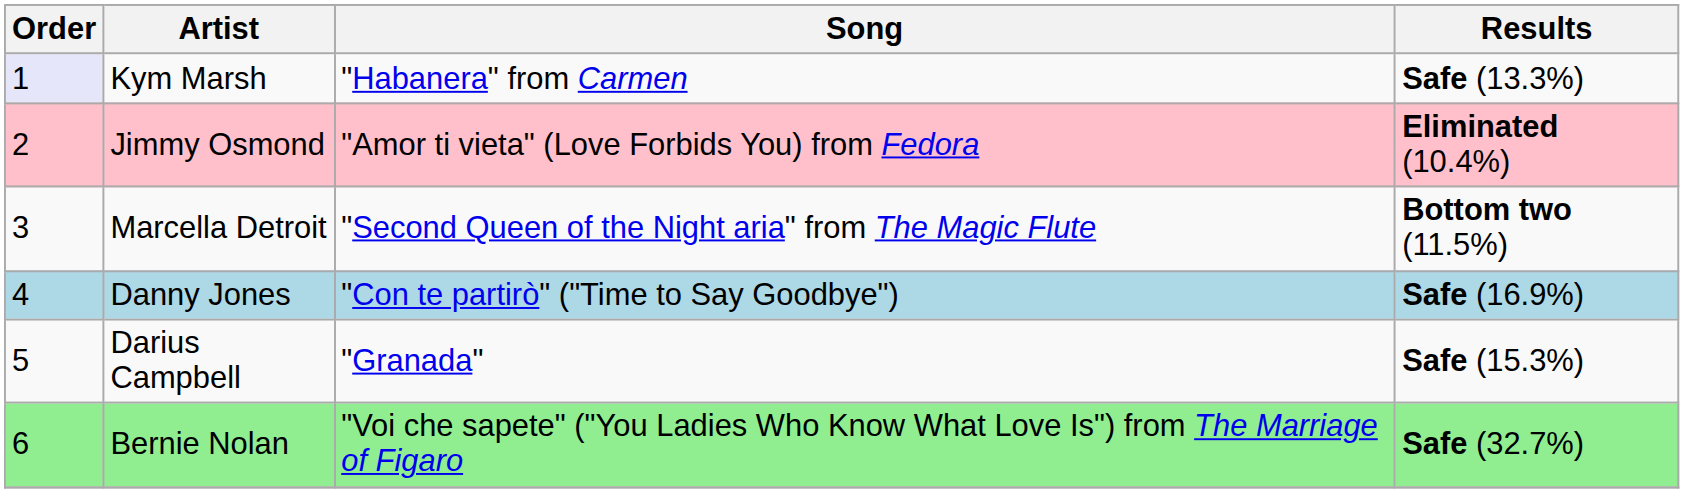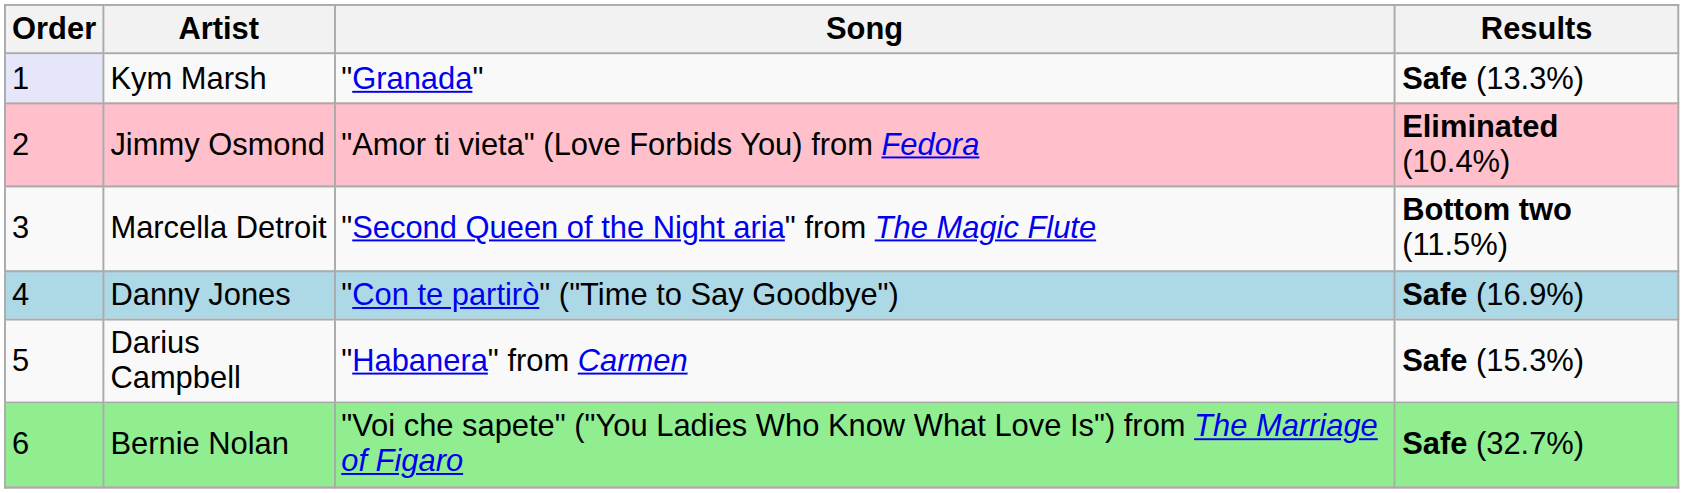Kym Marsh | Song: "Habanera" from Carmen -> "Granada"
Darius Campbell | Song: "Granada" -> "Habanera" from Carmen
